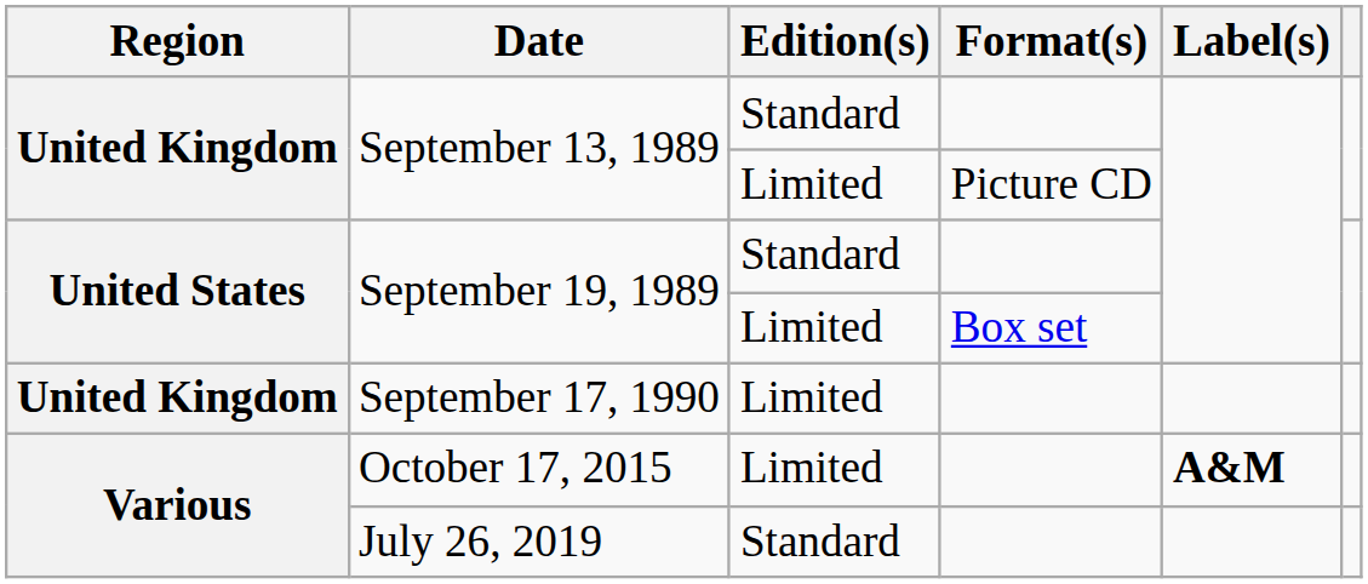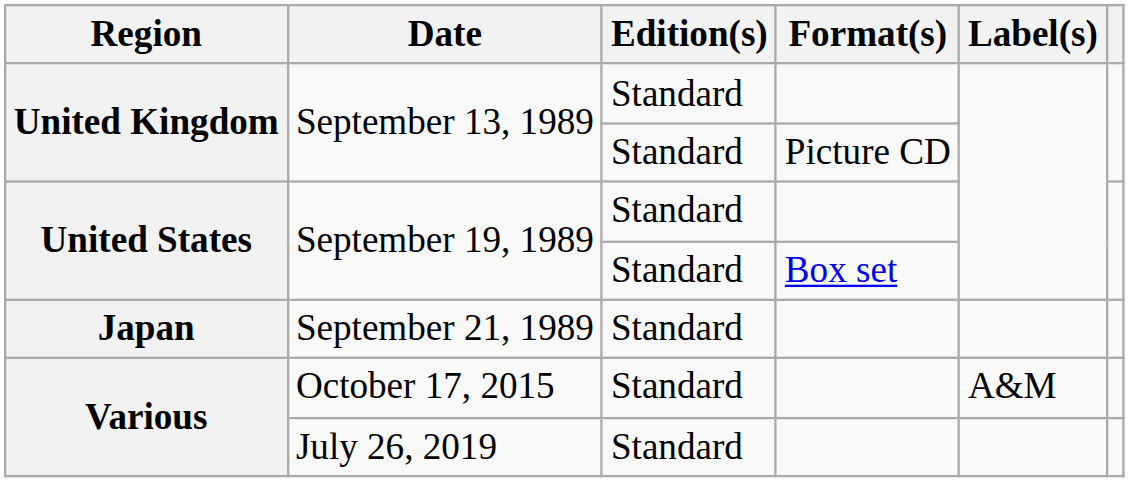September 13, 1989 / Picture CD | Edition(s): Limited -> Standard
September 19, 1989 / Box set | Edition(s): Limited -> Standard
+ row: Japan | September 21, 1989 | Standard
- row: United Kingdom | September 17, 1990 | Limited
October 17, 2015 | Edition(s): Limited -> Standard
October 17, 2015 | Label(s): bold -> normal
